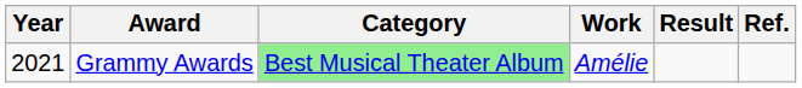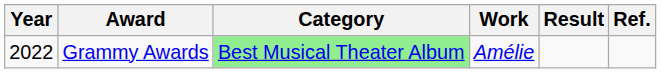Grammy Awards | Year: 2021 -> 2022
